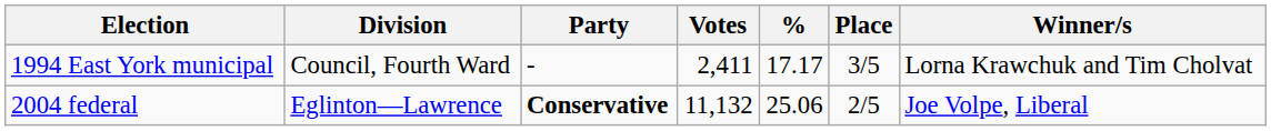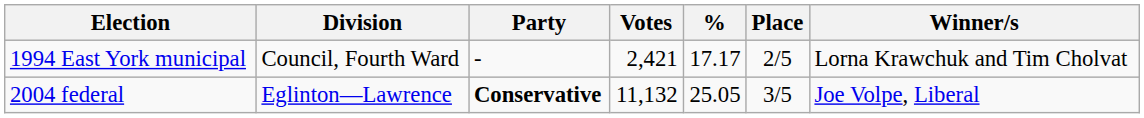1994 East York municipal | Votes: 2,411 -> 2,421
1994 East York municipal | Place: 3/5 -> 2/5
2004 federal | %: 25.06 -> 25.05
2004 federal | Place: 2/5 -> 3/5
